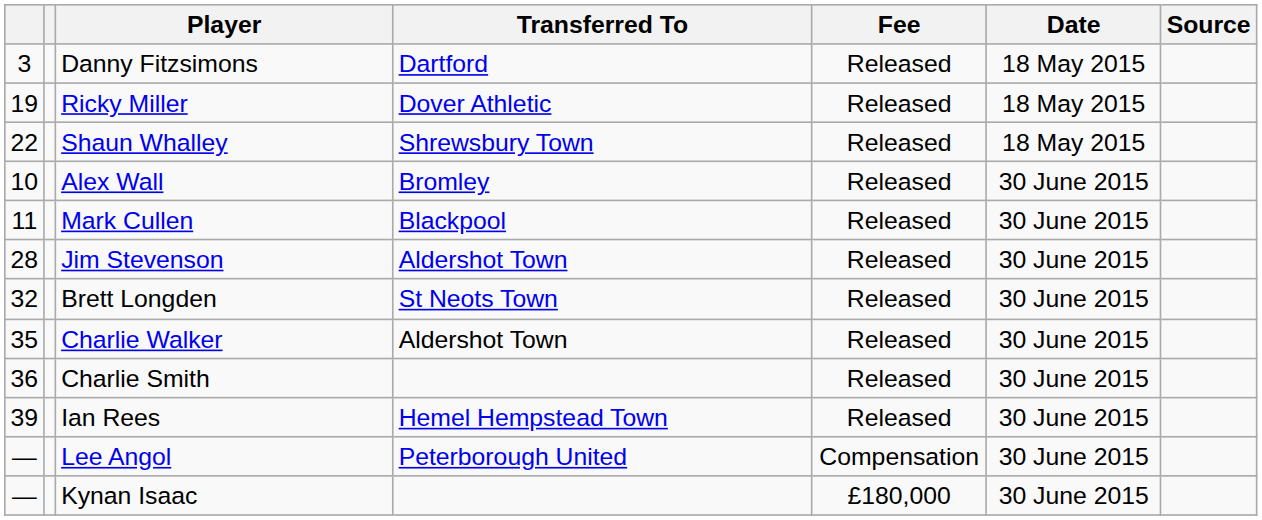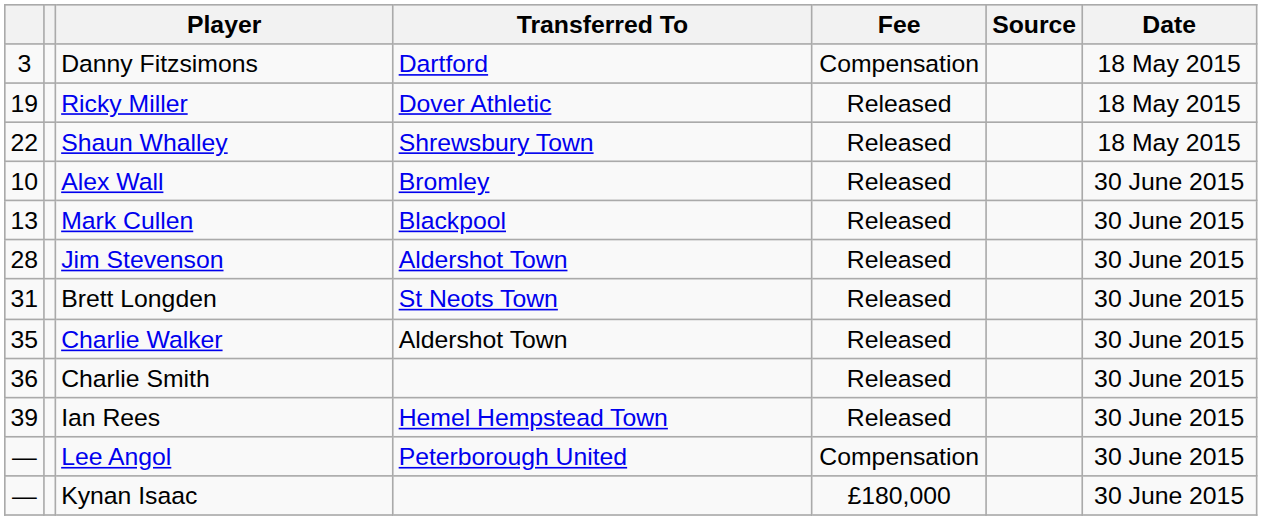columns swapped: Date <-> Source
Danny Fitzsimons | Fee: Released -> Compensation
Mark Cullen | column 1: 11 -> 13
Brett Longden | column 1: 32 -> 31
